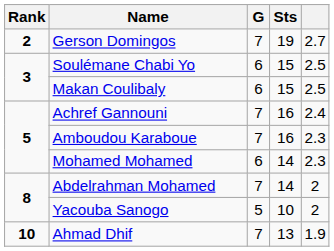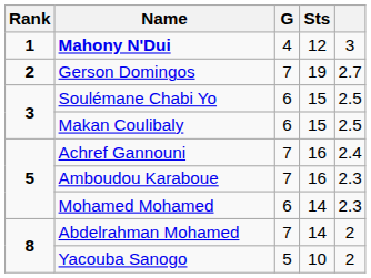+ row: 1 | Mahony N'Dui | 4 | 12 | 3
- row: 10 | Ahmad Dhif | 7 | 13 | 1.9
